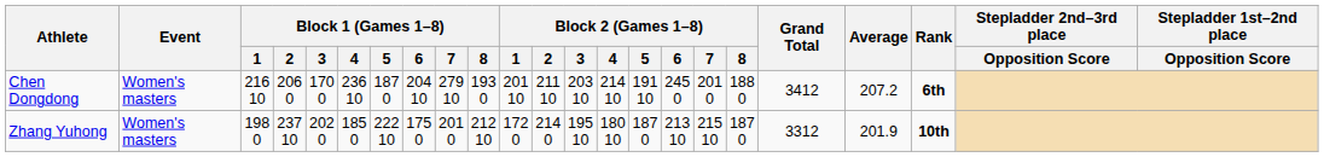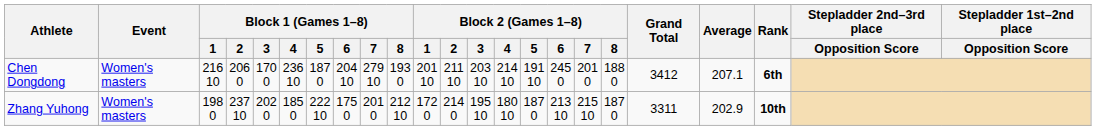Chen Dongdong | Average: 207.2 -> 207.1
Zhang Yuhong | Grand Total: 3312 -> 3311
Zhang Yuhong | Average: 201.9 -> 202.9
